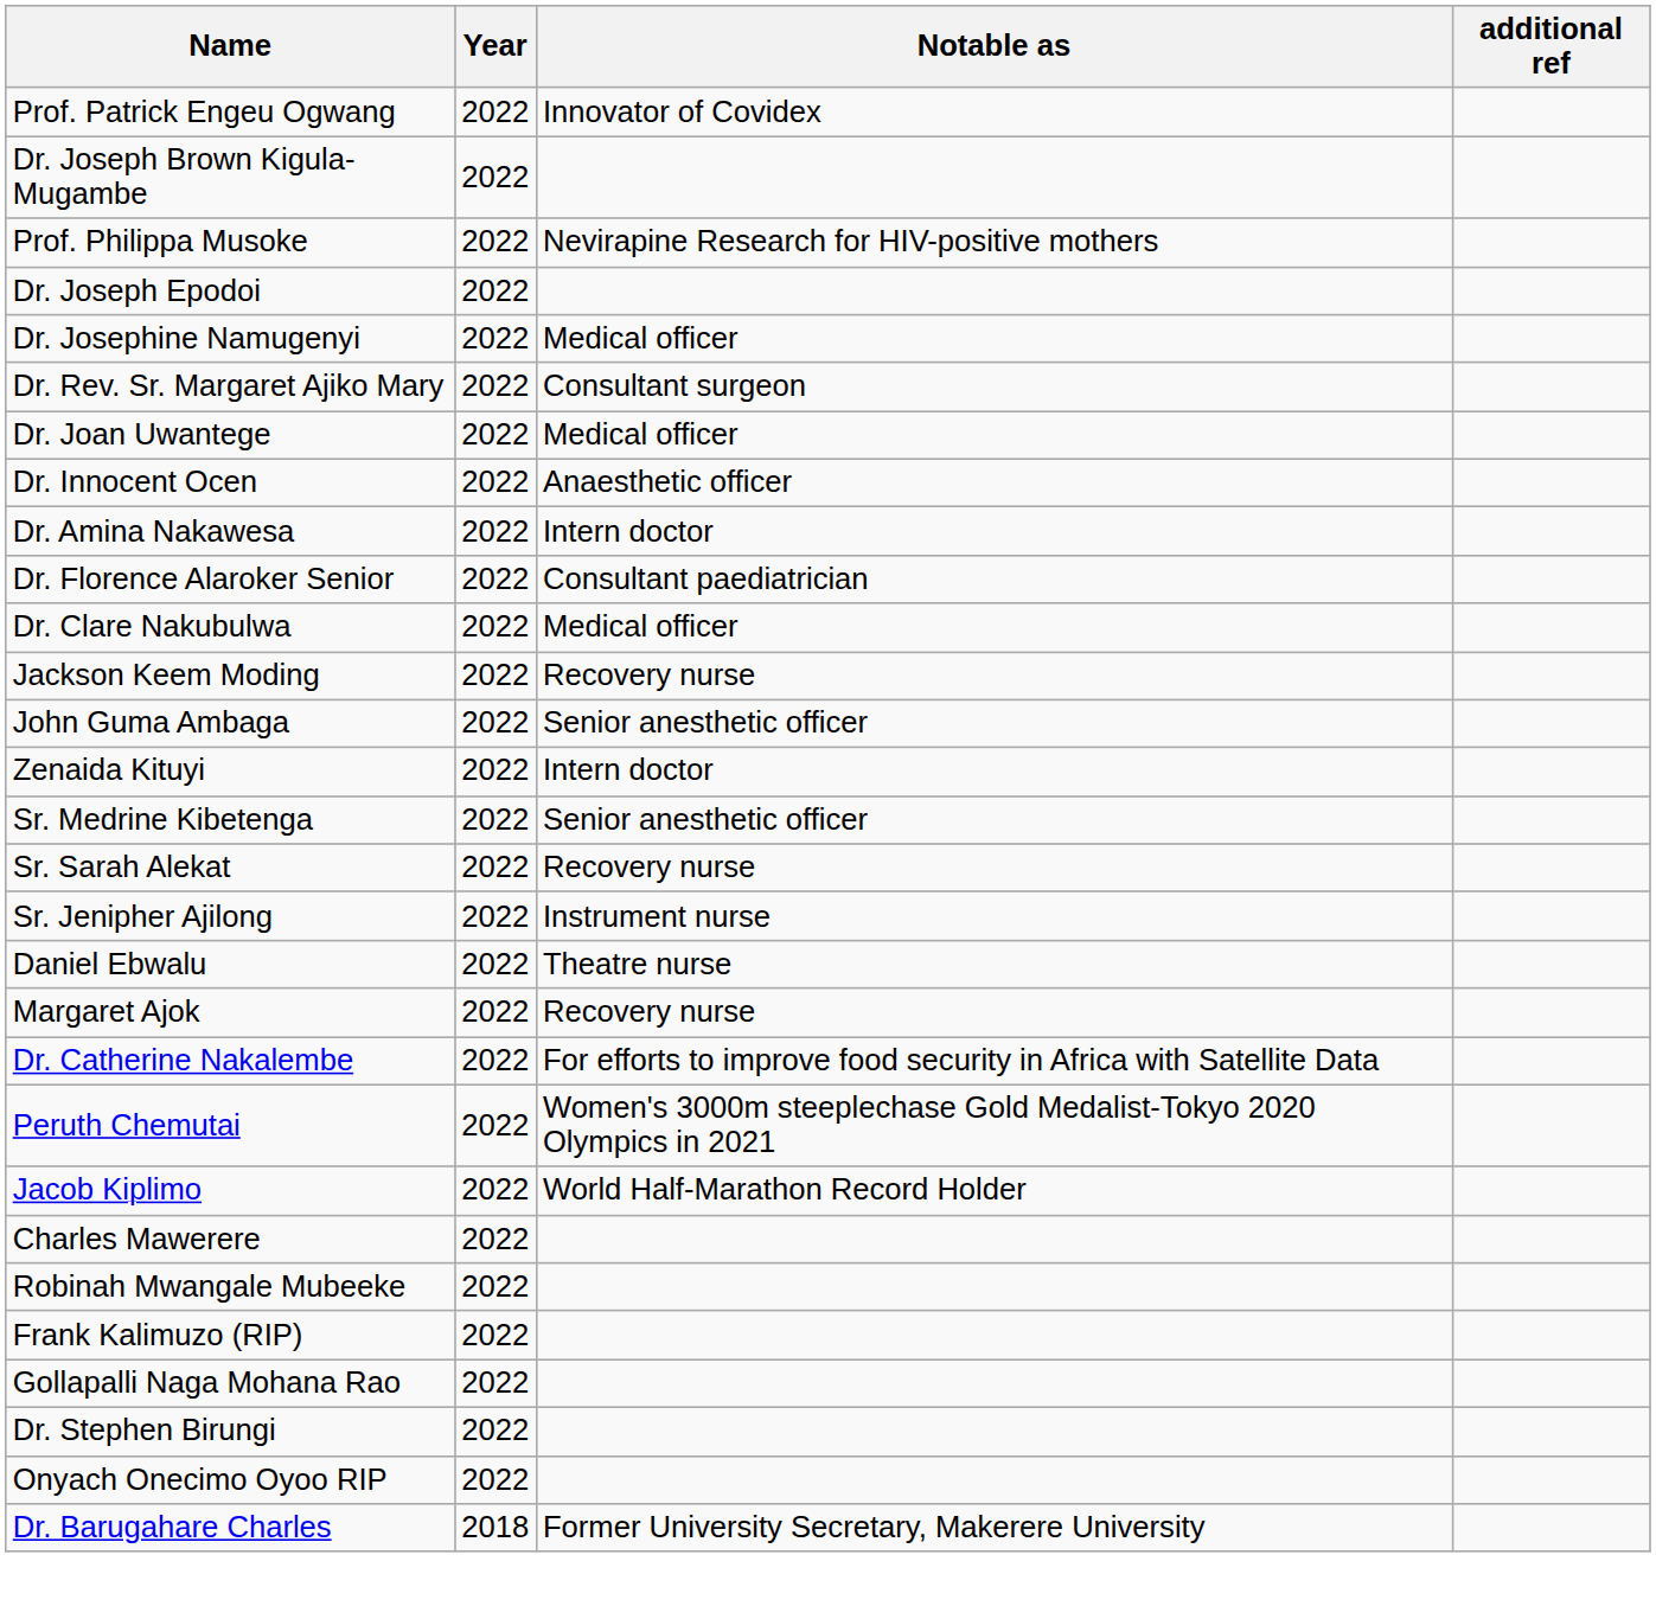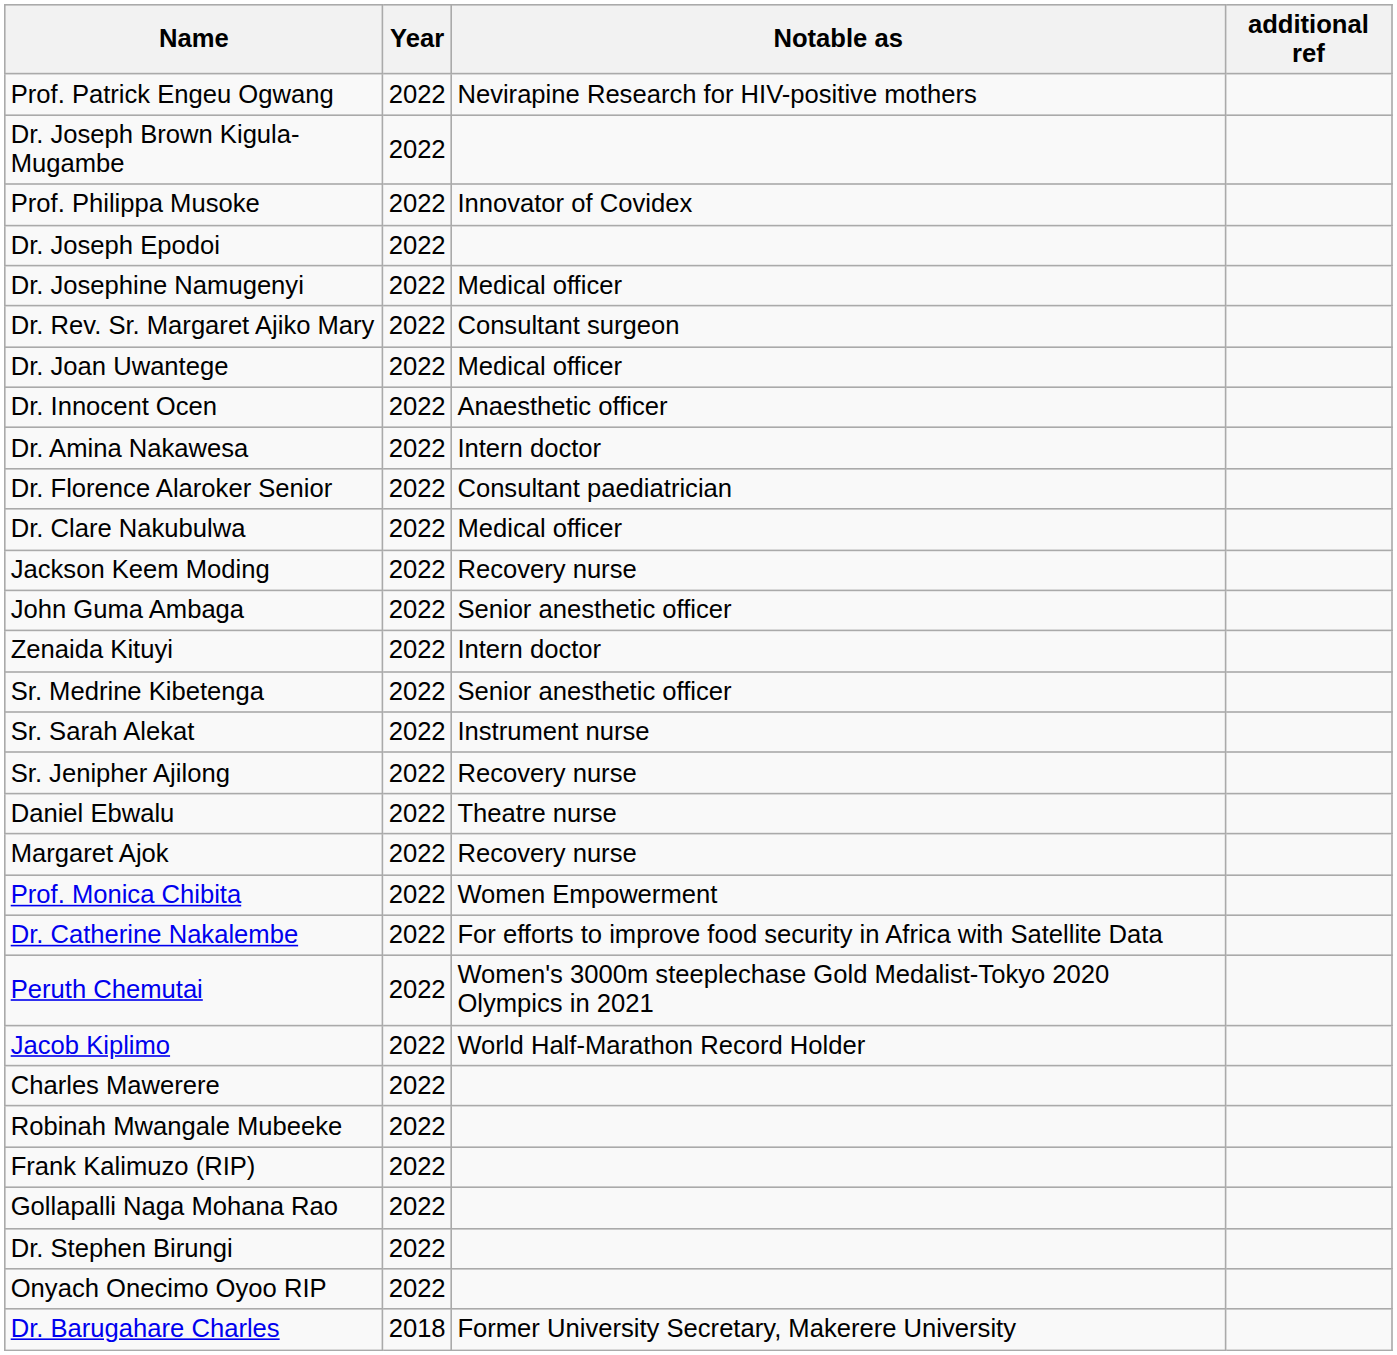Prof. Patrick Engeu Ogwang | Notable as: Innovator of Covidex -> Nevirapine Research for HIV-positive mothers
Prof. Philippa Musoke | Notable as: Nevirapine Research for HIV-positive mothers -> Innovator of Covidex
Sr. Sarah Alekat | Notable as: Recovery nurse -> Instrument nurse
Sr. Jenipher Ajilong | Notable as: Instrument nurse -> Recovery nurse
+ row: Prof. Monica Chibita | 2022 | Women Empowerment
